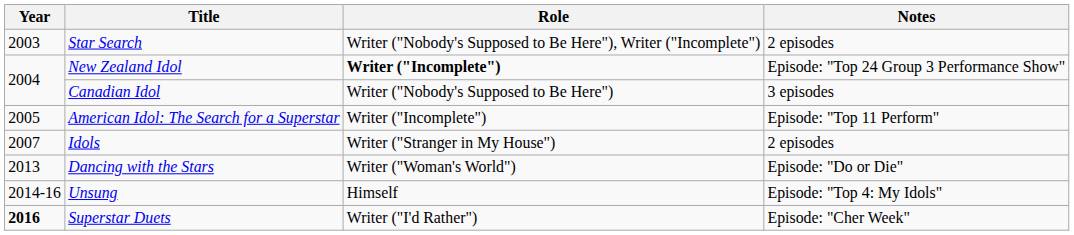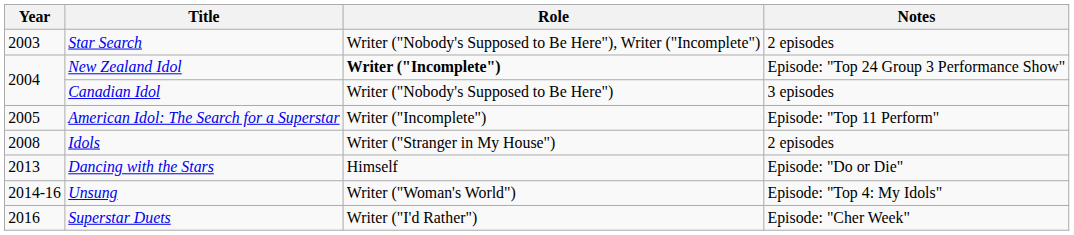Idols | Year: 2007 -> 2008
Dancing with the Stars | Role: Writer ("Woman's World") -> Himself
Unsung | Role: Himself -> Writer ("Woman's World")
Superstar Duets | Year: bold -> normal
